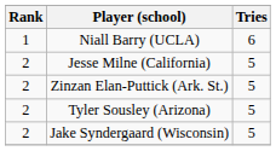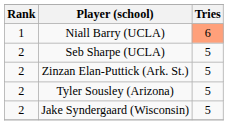Niall Barry (UCLA) | Tries: no background -> lightsalmon background
- row: 2 | Jesse Milne (California) | 5
+ row: 2 | Seb Sharpe (UCLA) | 5
